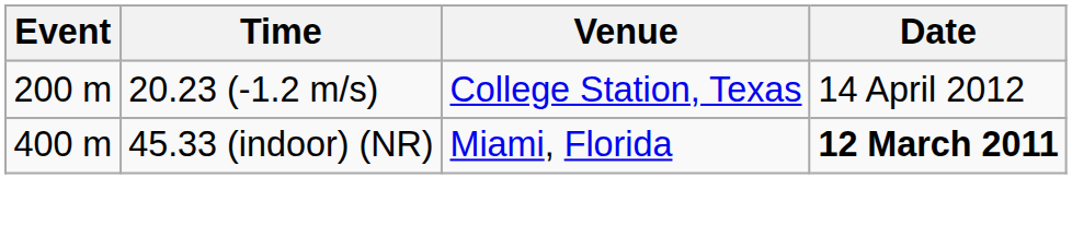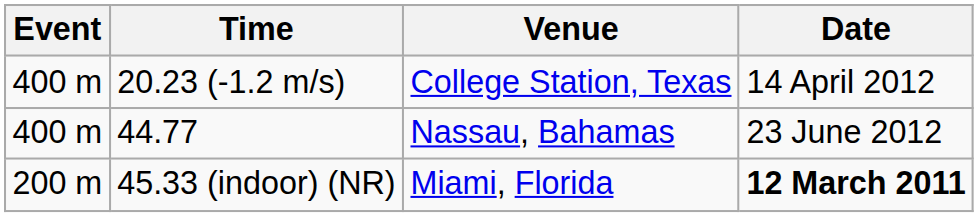20.23 (-1.2 m/s) | Event: 200 m -> 400 m
+ row: 400 m | 44.77 | Nassau, Bahamas | 23 June 2012
45.33 (indoor) (NR) | Event: 400 m -> 200 m
